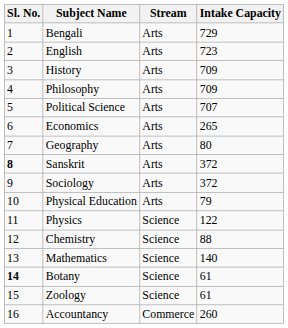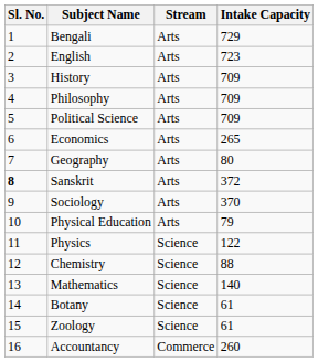Political Science | Intake Capacity: 707 -> 709
Sociology | Intake Capacity: 372 -> 370
Botany | Sl. No.: bold -> normal
